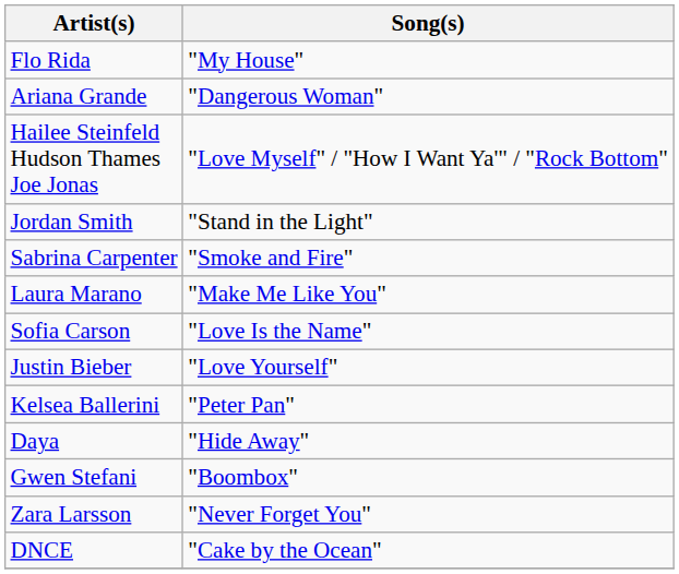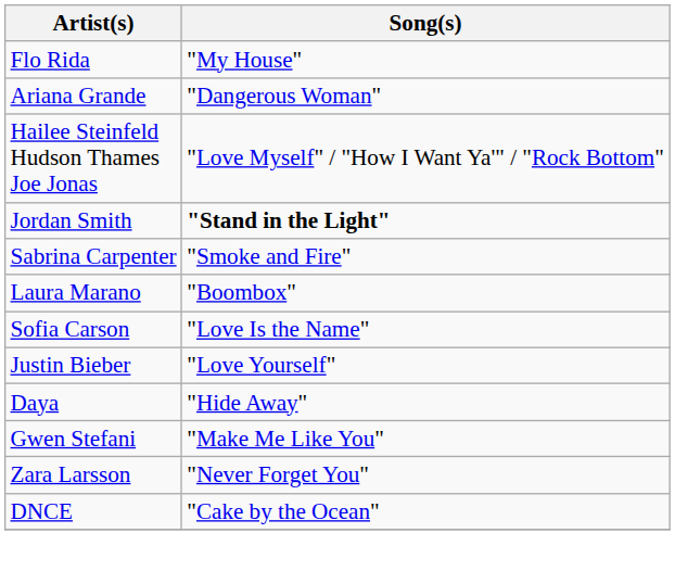Jordan Smith | Song(s): normal -> bold
Laura Marano | Song(s): "Make Me Like You" -> "Boombox"
- row: Kelsea Ballerini | "Peter Pan"
Gwen Stefani | Song(s): "Boombox" -> "Make Me Like You"
